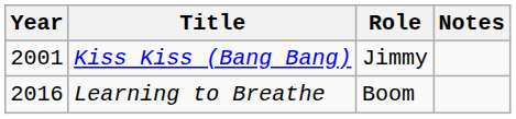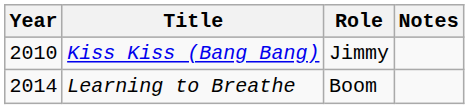Kiss Kiss (Bang Bang) | Year: 2001 -> 2010
Learning to Breathe | Year: 2016 -> 2014
